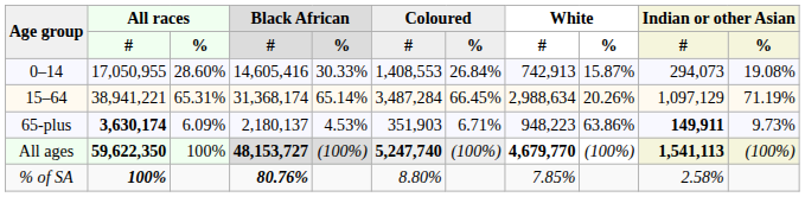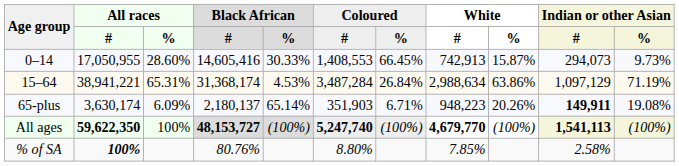0–14 | Coloured / %: 26.84% -> 66.45%
0–14 | Indian or other Asian / %: 19.08% -> 9.73%
15–64 | Black African / %: 65.14% -> 4.53%
15–64 | Coloured / %: 66.45% -> 26.84%
15–64 | White / %: 20.26% -> 63.86%
65-plus | All races / #: bold -> normal
65-plus | Black African / %: 4.53% -> 65.14%
65-plus | White / %: 63.86% -> 20.26%
65-plus | Indian or other Asian / %: 9.73% -> 19.08%
% of SA | Black African / #: bold -> normal
